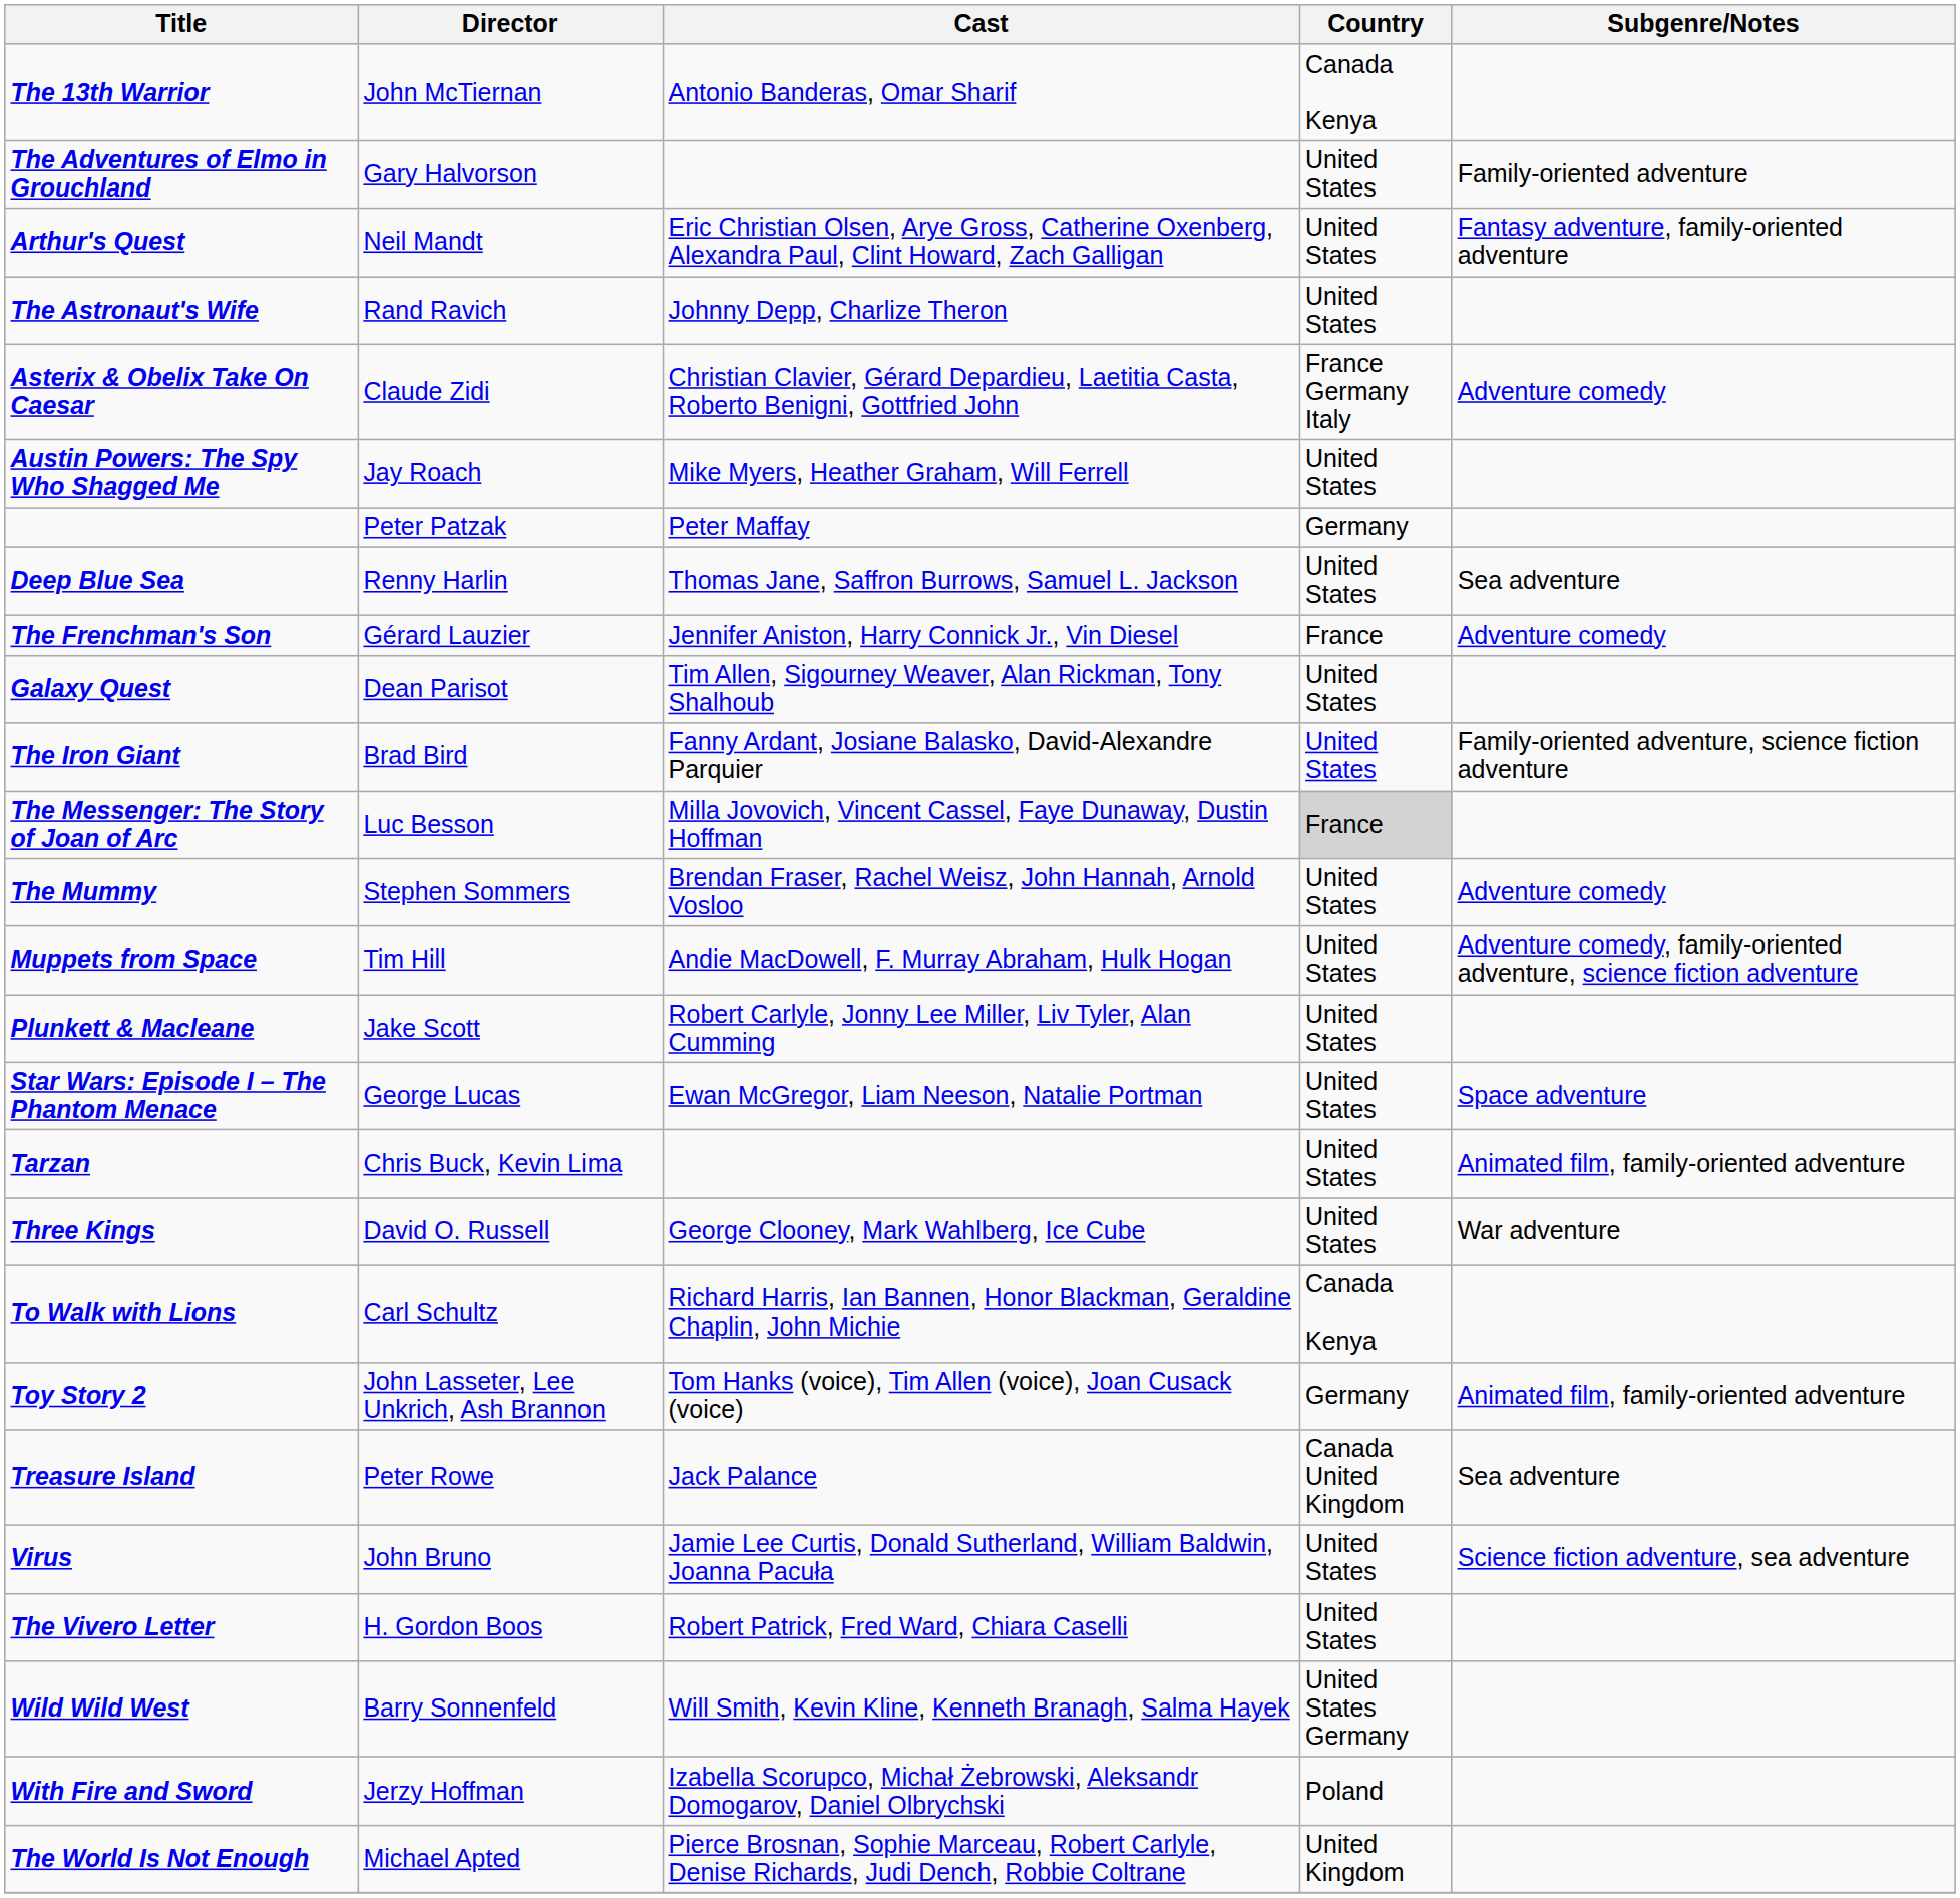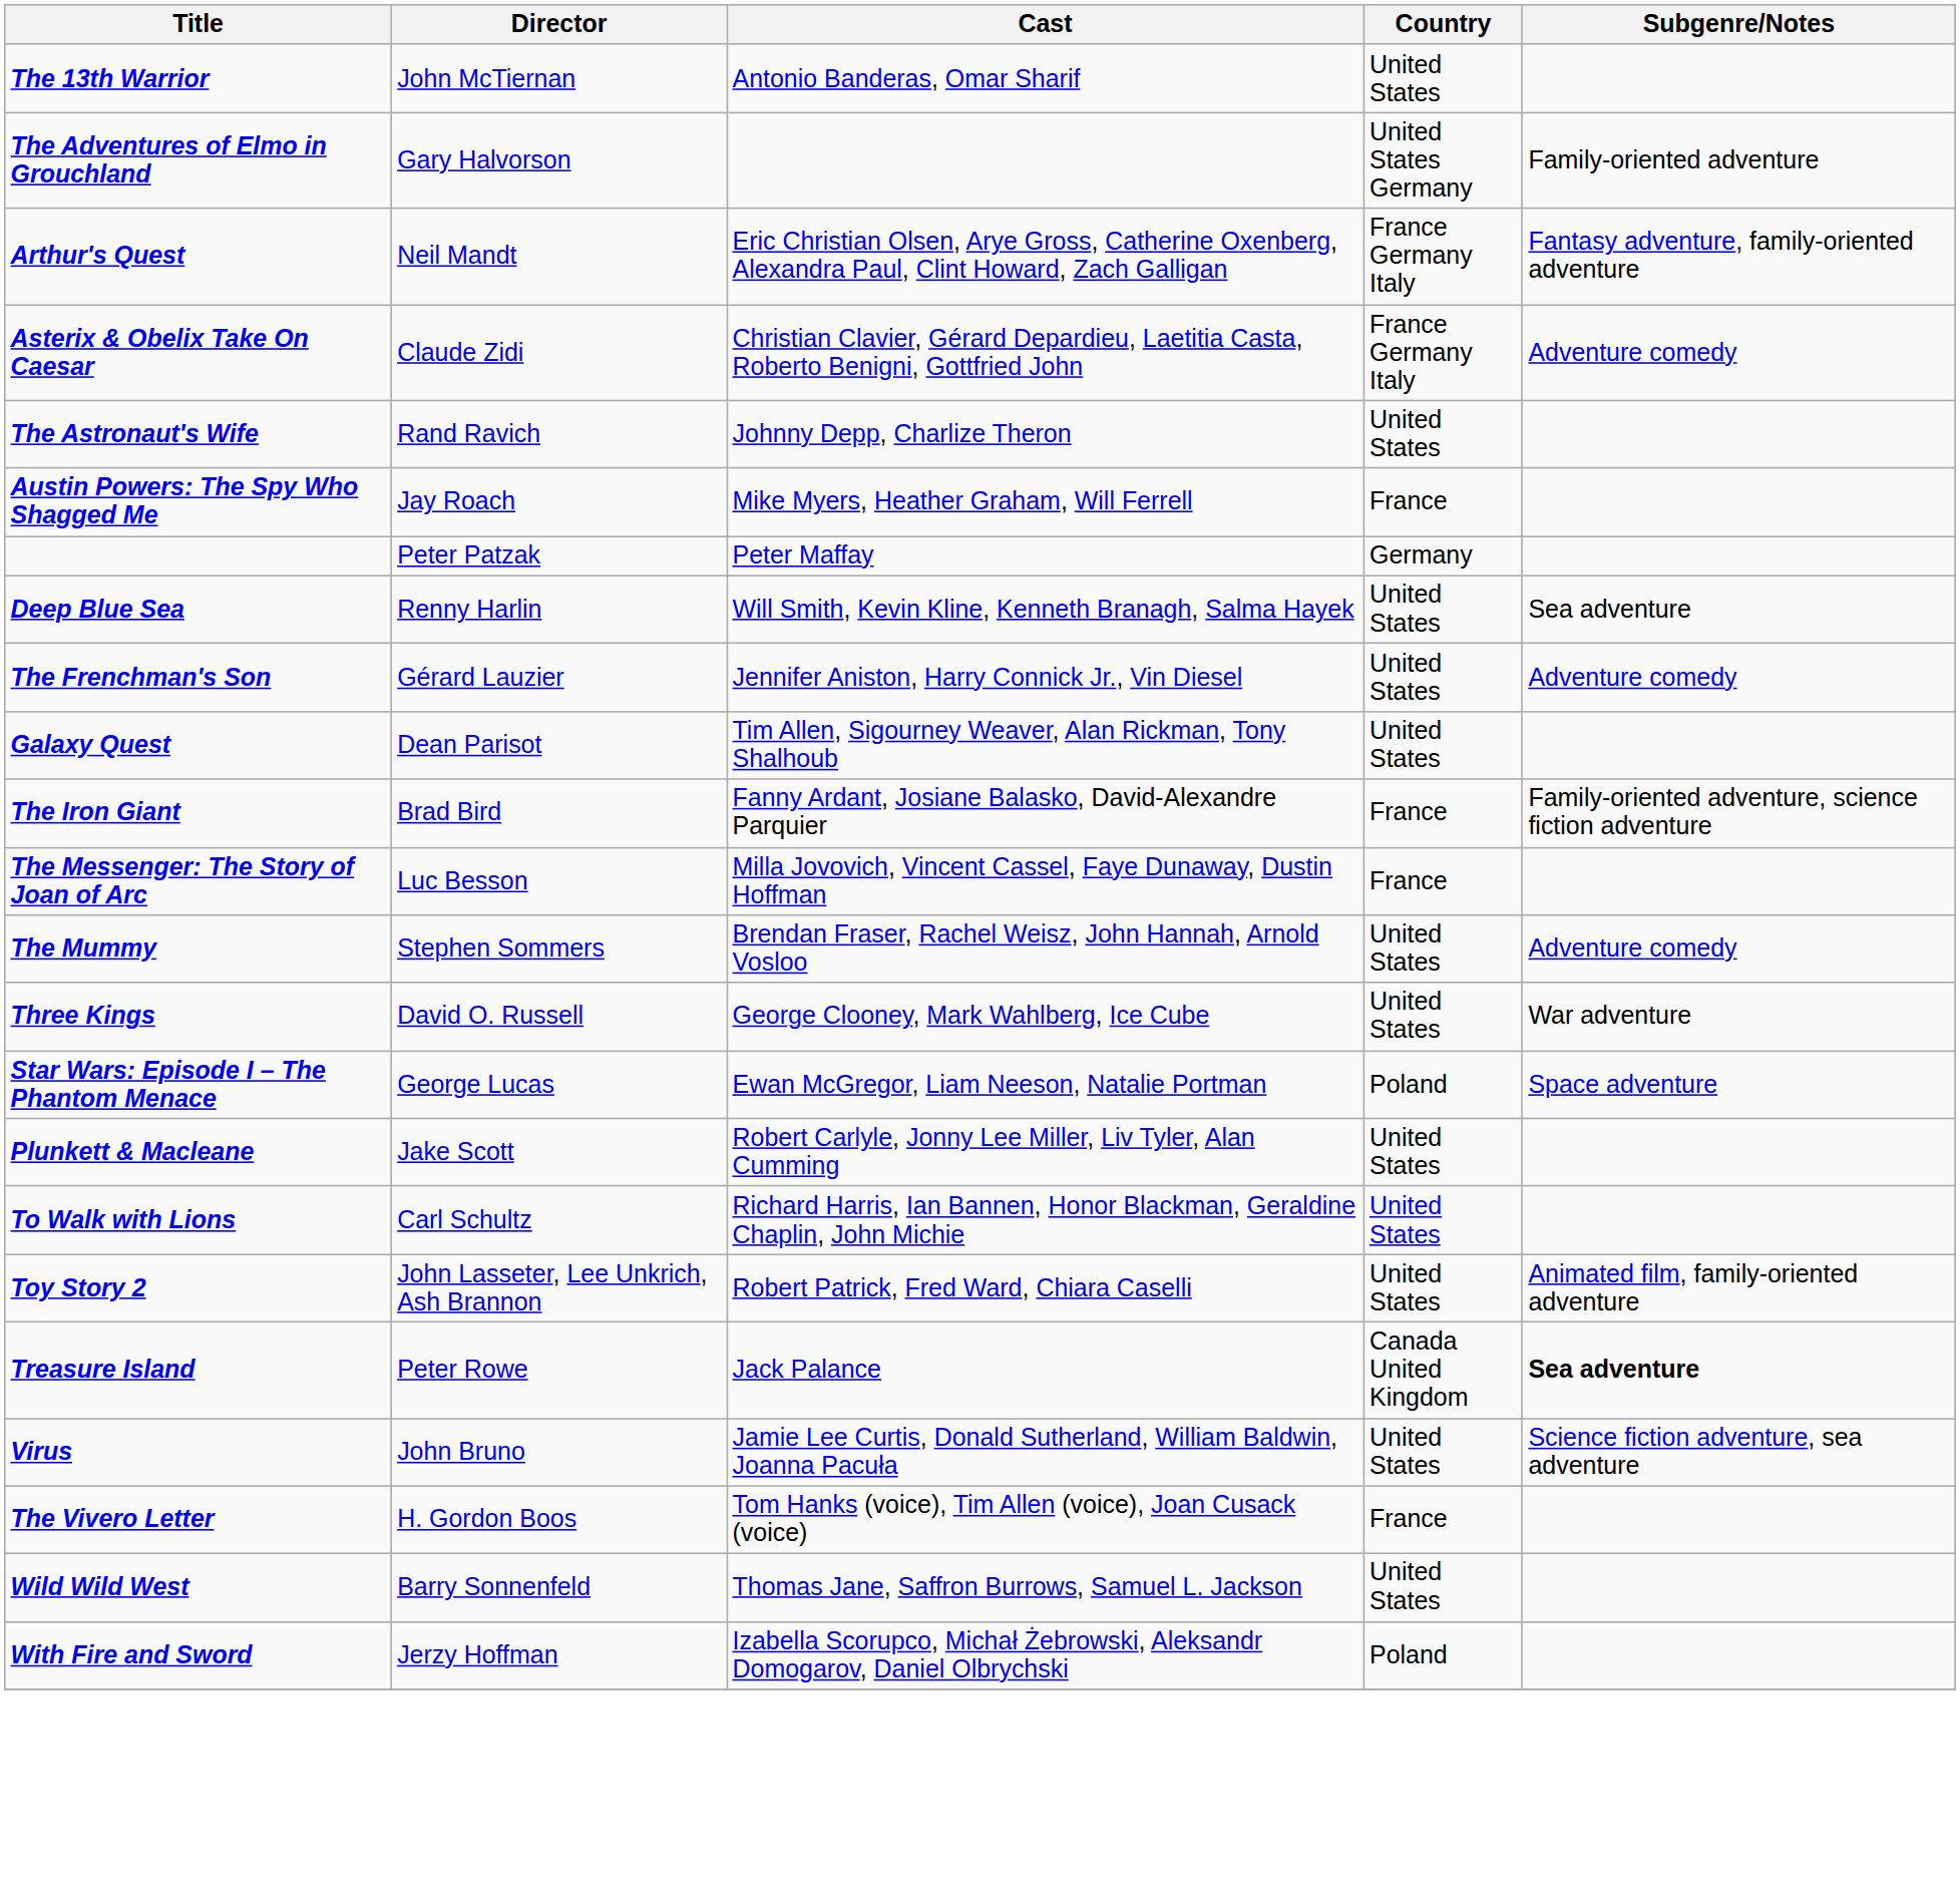The 13th Warrior | Country: Canada Kenya -> United States
The Adventures of Elmo in Grouchland | Country: United States -> United States Germany
Arthur's Quest | Country: United States -> France Germany Italy
rows swapped: Asterix & Obelix Take On Caesar <-> The Astronaut's Wife
Austin Powers: The Spy Who Shagged Me | Country: United States -> France
Deep Blue Sea | Cast: Thomas Jane, Saffron Burrows, Samuel L. Jackson -> Will Smith, Kevin Kline, Kenneth Branagh, Salma Hayek
The Frenchman's Son | Country: France -> United States
The Iron Giant | Country: United States -> France
The Messenger: The Story of Joan of Arc | Country: lightgrey background -> no background
- row: Muppets from Space | Tim Hill | Andie MacDowell, F. Murray Abraham, Hulk Hogan | United States | Adventure comedy, family-oriented adventure, science fiction adventure
rows swapped: Plunkett & Macleane <-> Three Kings
Star Wars: Episode I – The Phantom Menace | Country: United States -> Poland
- row: Tarzan | Chris Buck, Kevin Lima | United States | Animated film, family-oriented adventure
To Walk with Lions | Country: Canada Kenya -> United States
Toy Story 2 | Cast: Tom Hanks (voice), Tim Allen (voice), Joan Cusack (voice) -> Robert Patrick, Fred Ward, Chiara Caselli
Toy Story 2 | Country: Germany -> United States
Treasure Island | Subgenre/Notes: normal -> bold
The Vivero Letter | Cast: Robert Patrick, Fred Ward, Chiara Caselli -> Tom Hanks (voice), Tim Allen (voice), Joan Cusack (voice)
The Vivero Letter | Country: United States -> France
Wild Wild West | Cast: Will Smith, Kevin Kline, Kenneth Branagh, Salma Hayek -> Thomas Jane, Saffron Burrows, Samuel L. Jackson
Wild Wild West | Country: United States Germany -> United States
- row: The World Is Not Enough | Michael Apted | Pierce Brosnan, Sophie Marceau, Robert Carlyle, Denise Richards, Judi Dench, Robbie Coltrane | United Kingdom
